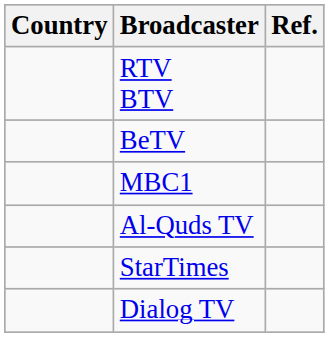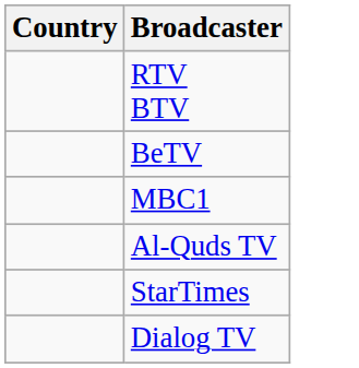- column: Ref.
